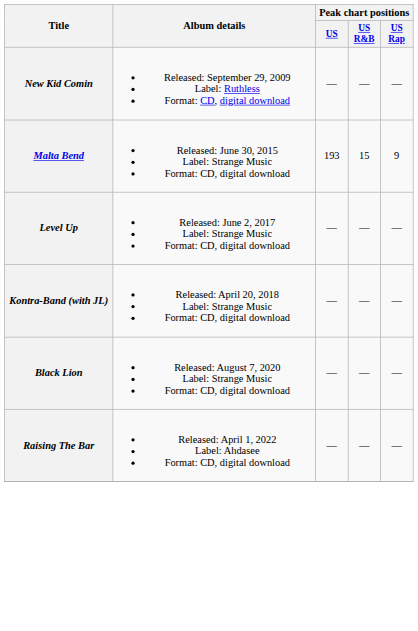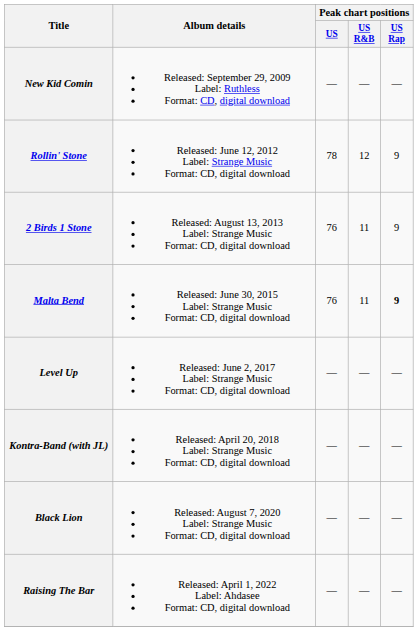+ row: Rollin' Stone | Released: June 12, 2012 Label: Strange Music Format: CD, digital download | 78 | 12 | 9
+ row: 2 Birds 1 Stone | Released: August 13, 2013 Label: Strange Music Format: CD, digital download | 76 | 11 | 9
Malta Bend | Peak chart positions / US: 193 -> 76
Malta Bend | Peak chart positions / US R&B: 15 -> 11
Malta Bend | Peak chart positions / US Rap: normal -> bold
